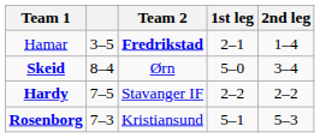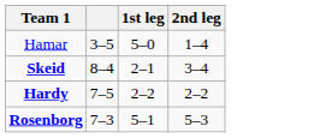- column: Team 2 | Fredrikstad | Ørn | Stavanger IF | Kristiansund
Hamar | 1st leg: 2–1 -> 5–0
Skeid | 1st leg: 5–0 -> 2–1
